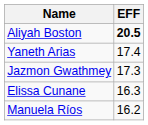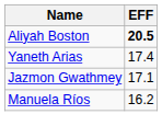Jazmon Gwathmey | EFF: 17.3 -> 17.1
- row: Elissa Cunane | 16.3
